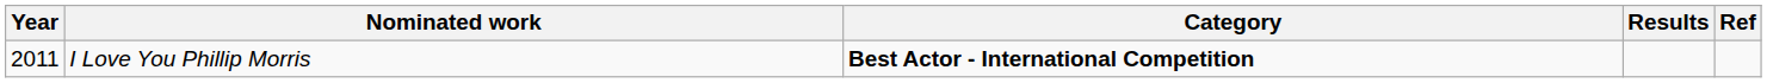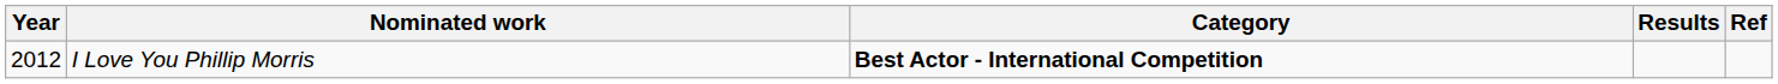I Love You Phillip Morris | Year: 2011 -> 2012
